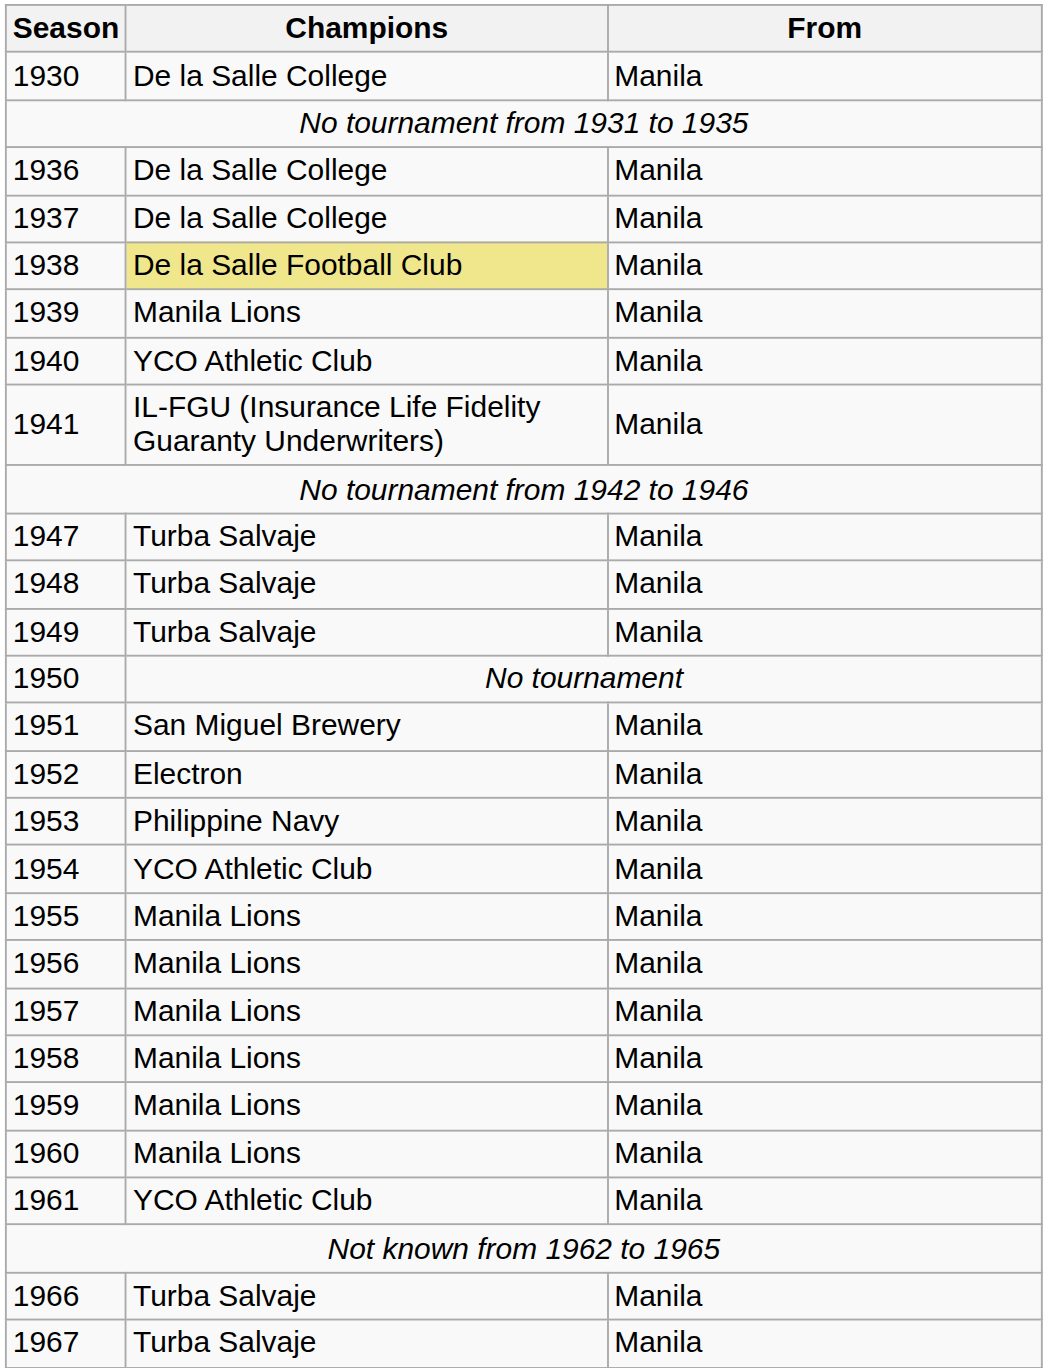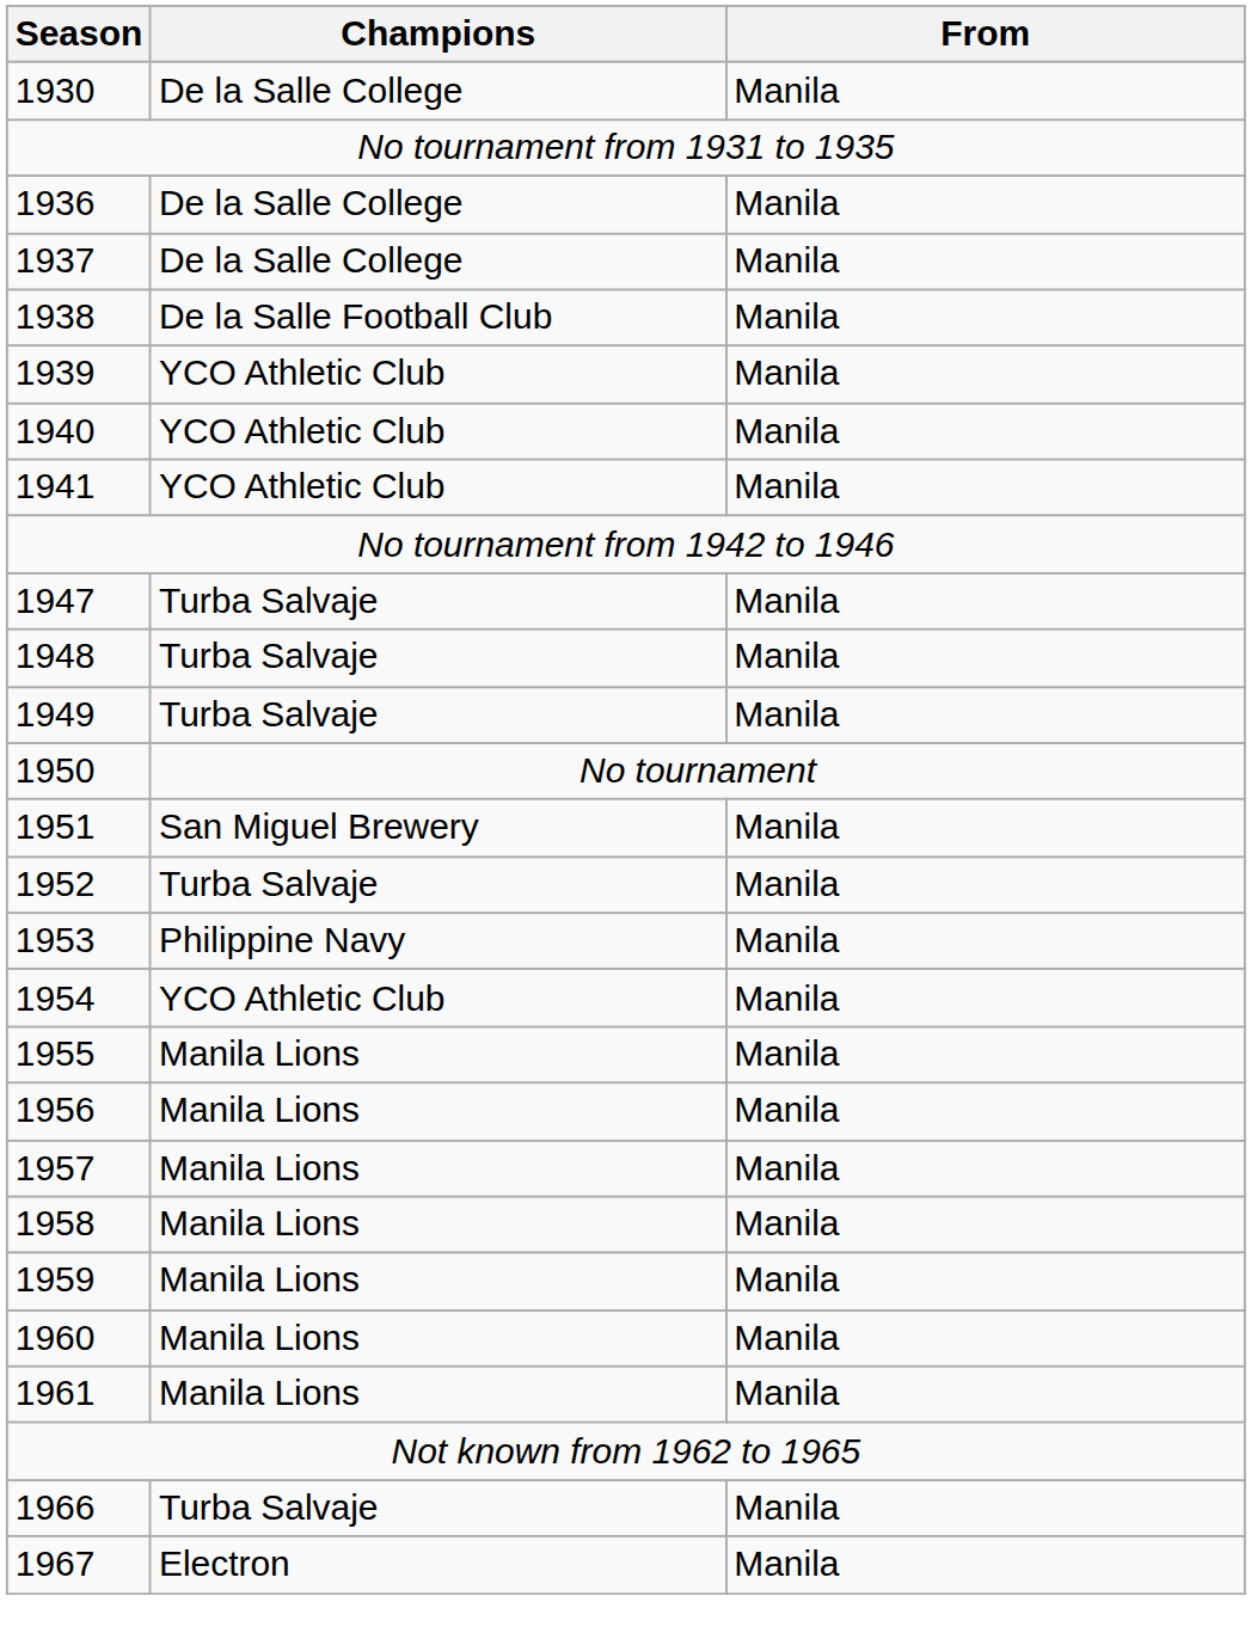1938 | Champions: khaki background -> no background
1939 | Champions: Manila Lions -> YCO Athletic Club
1941 | Champions: IL-FGU (Insurance Life Fidelity Guaranty Underwriters) -> YCO Athletic Club
1952 | Champions: Electron -> Turba Salvaje
1961 | Champions: YCO Athletic Club -> Manila Lions
1967 | Champions: Turba Salvaje -> Electron
